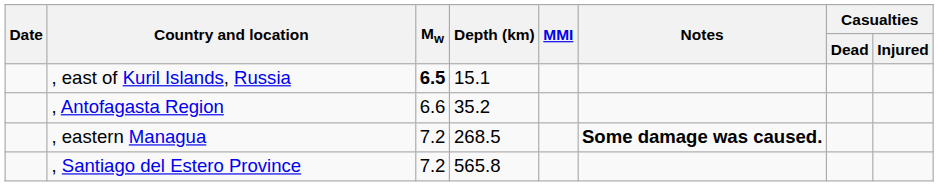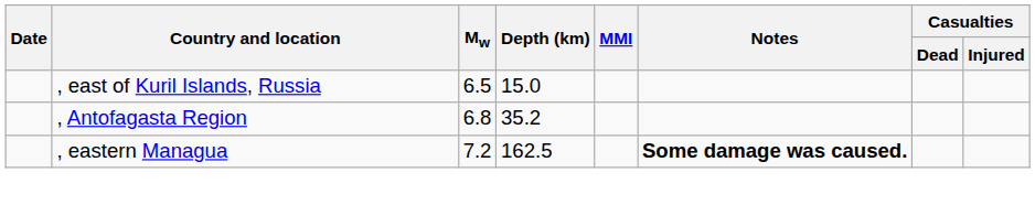, east of Kuril Islands, Russia | Mw: bold -> normal
, east of Kuril Islands, Russia | Depth (km): 15.1 -> 15.0
, Antofagasta Region | Mw: 6.6 -> 6.8
, eastern Managua | Depth (km): 268.5 -> 162.5
- row: , Santiago del Estero Province | 7.2 | 565.8
